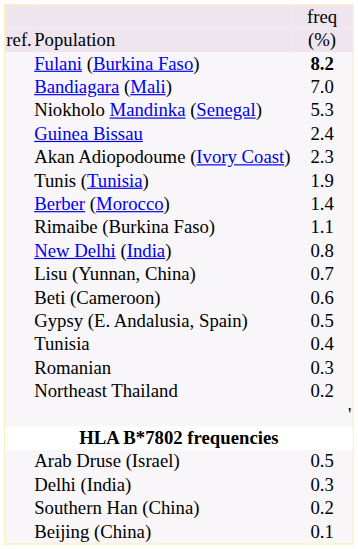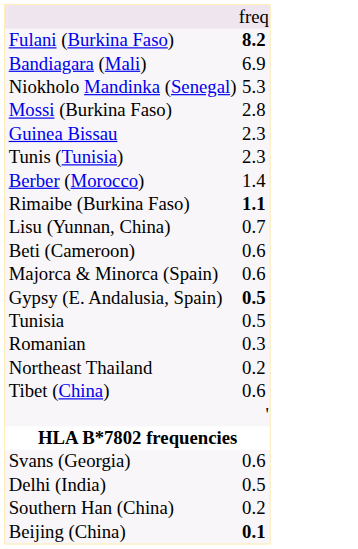- row: ref. | Population | (%)
Bandiagara (Mali) | column 3: 7.0 -> 6.9
+ row: Mossi (Burkina Faso) | 2.8
Guinea Bissau | column 3: 2.4 -> 2.3
- row: Akan Adiopodoume (Ivory Coast) | 2.3
Tunis (Tunisia) | column 3: 1.9 -> 2.3
Rimaibe (Burkina Faso) | column 3: normal -> bold
- row: New Delhi (India) | 0.8
+ row: Majorca & Minorca (Spain) | 0.6
Gypsy (E. Andalusia, Spain) | column 3: normal -> bold
Tunisia | column 3: 0.4 -> 0.5
+ row: Tibet (China) | 0.6
+ row: Svans (Georgia) | 0.6
- row: Arab Druse (Israel) | 0.5
Delhi (India) | column 3: 0.3 -> 0.5
Beijing (China) | column 3: normal -> bold
